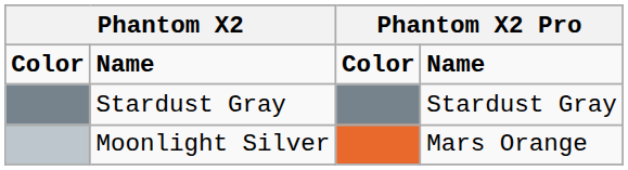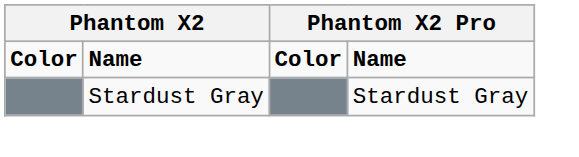- row: Moonlight Silver | Mars Orange
